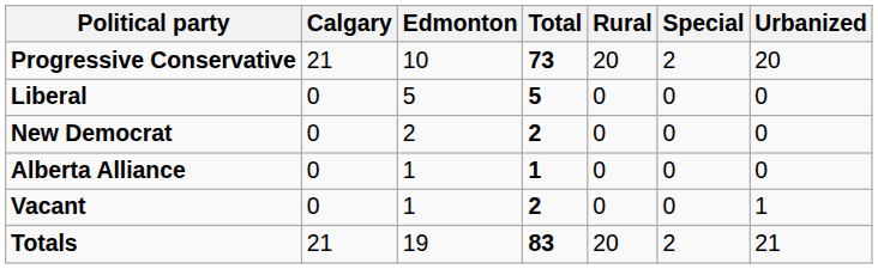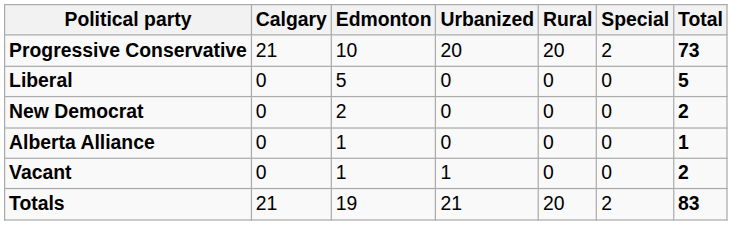columns swapped: Urbanized <-> Total
